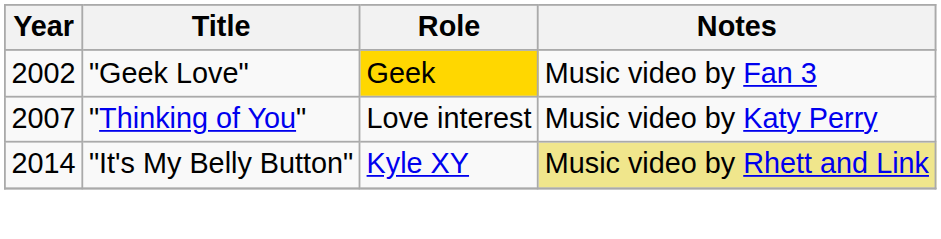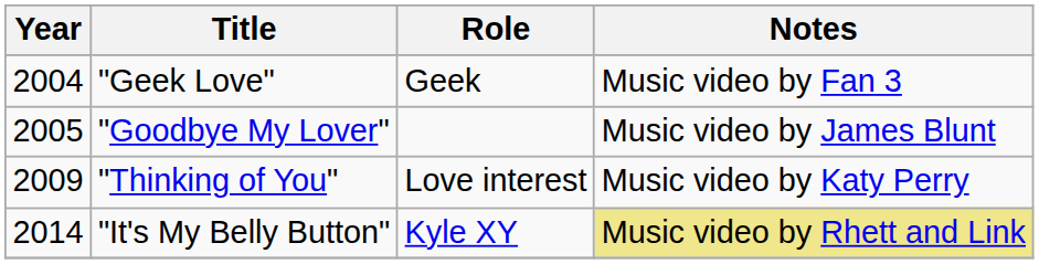"Geek Love" | Year: 2002 -> 2004
"Geek Love" | Role: gold background -> no background
+ row: 2005 | "Goodbye My Lover" | Music video by James Blunt
"Thinking of You" | Year: 2007 -> 2009
